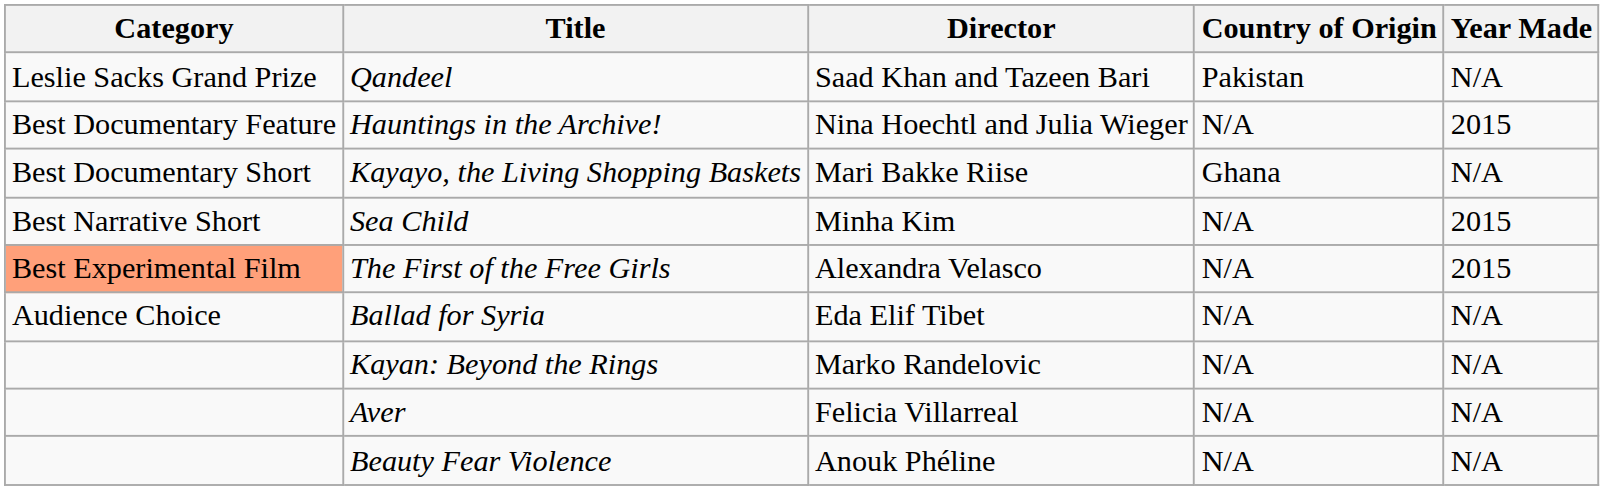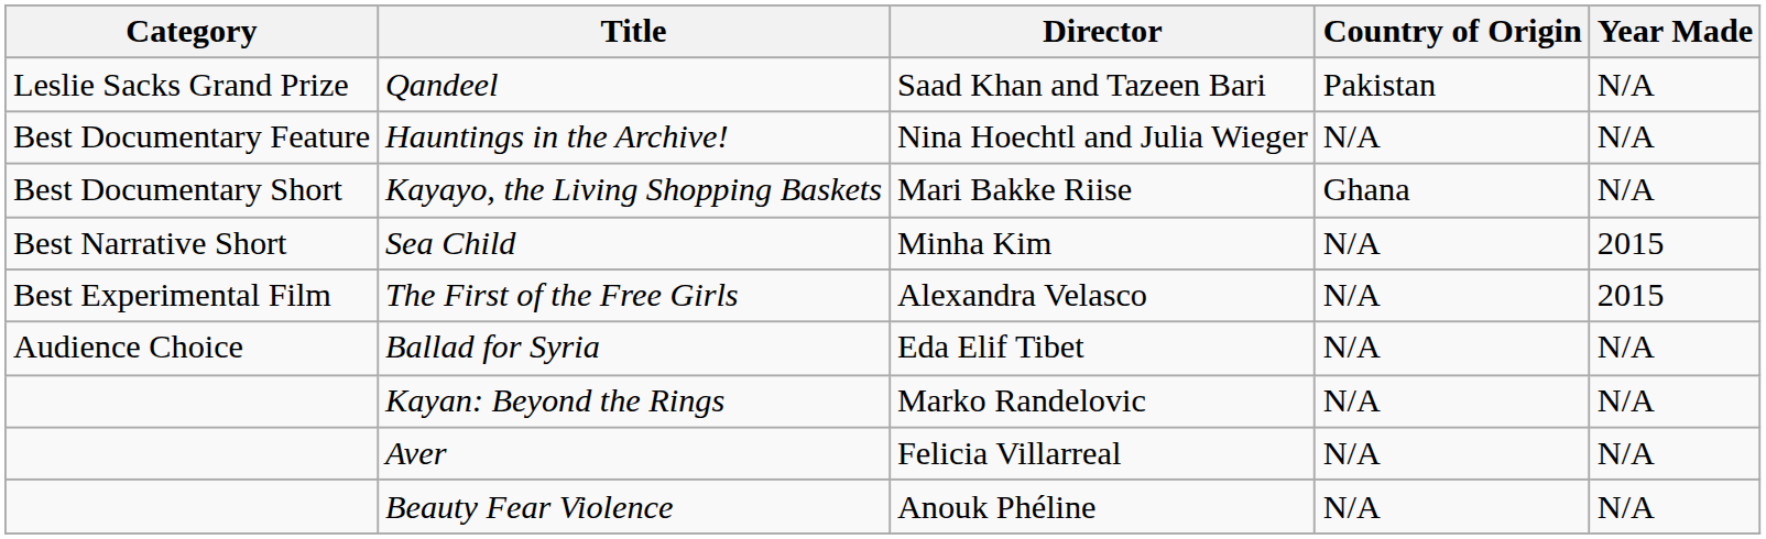Hauntings in the Archive! | Year Made: 2015 -> N/A
The First of the Free Girls | Category: lightsalmon background -> no background
